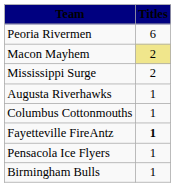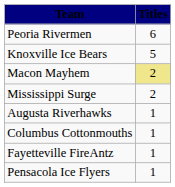+ row: Knoxville Ice Bears | 5
Fayetteville FireAntz | Titles: bold -> normal
- row: Birmingham Bulls | 1
